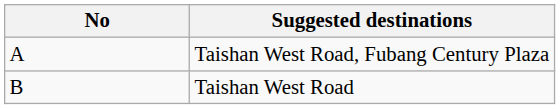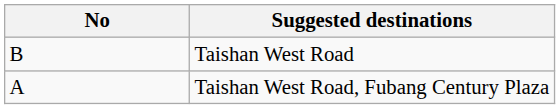rows swapped: Taishan West Road, Fubang Century Plaza <-> Taishan West Road
